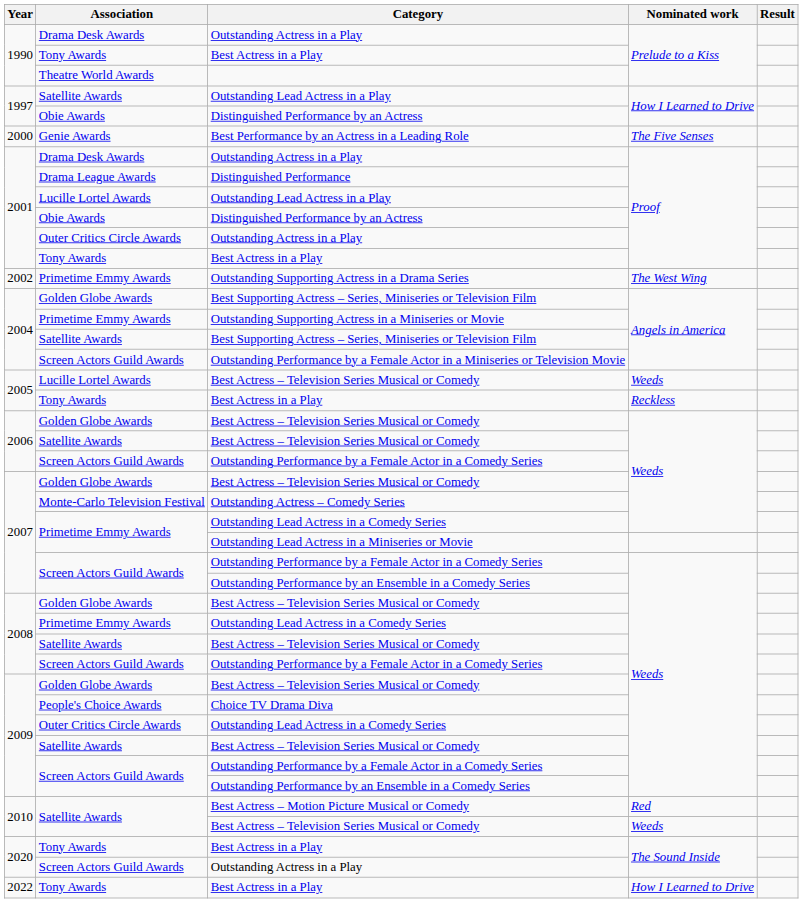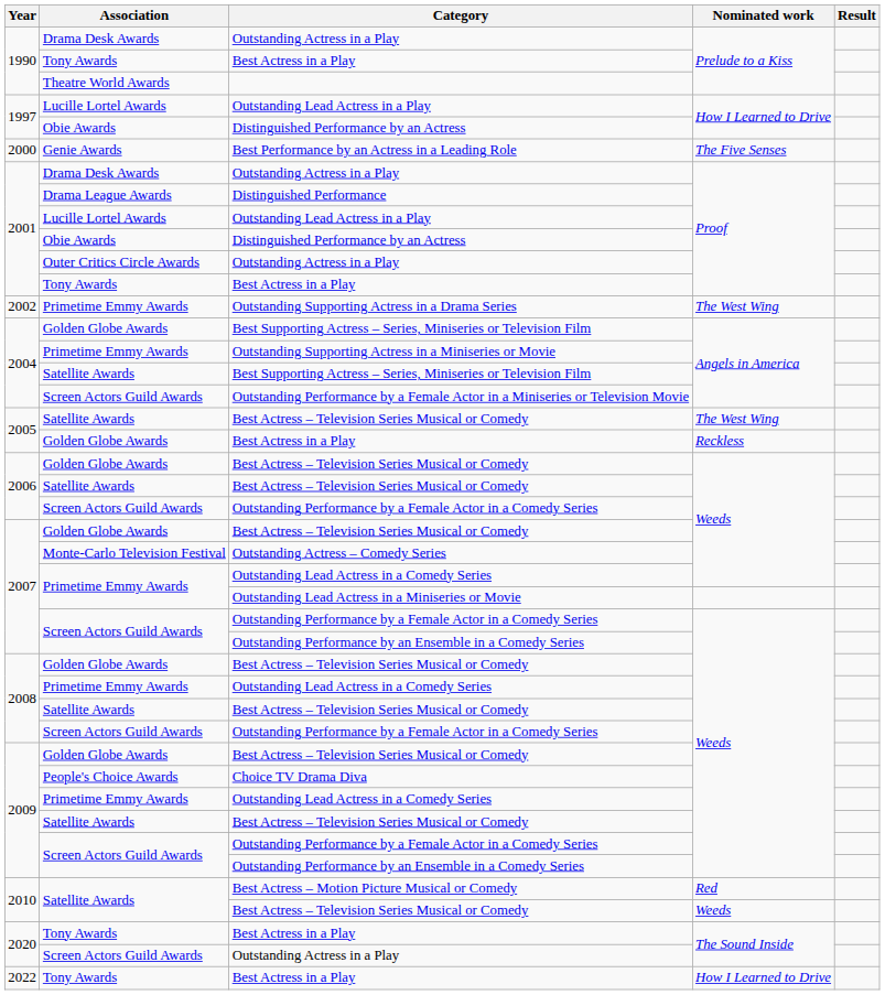1997 / Outstanding Lead Actress in a Play | Association: Satellite Awards -> Lucille Lortel Awards
2005 / Best Actress – Television Series Musical or Comedy | Association: Lucille Lortel Awards -> Satellite Awards
2005 / Best Actress – Television Series Musical or Comedy | Nominated work: Weeds -> The West Wing
2005 / Best Actress in a Play | Association: Tony Awards -> Golden Globe Awards
2009 / Outstanding Lead Actress in a Comedy Series | Association: Outer Critics Circle Awards -> Primetime Emmy Awards
